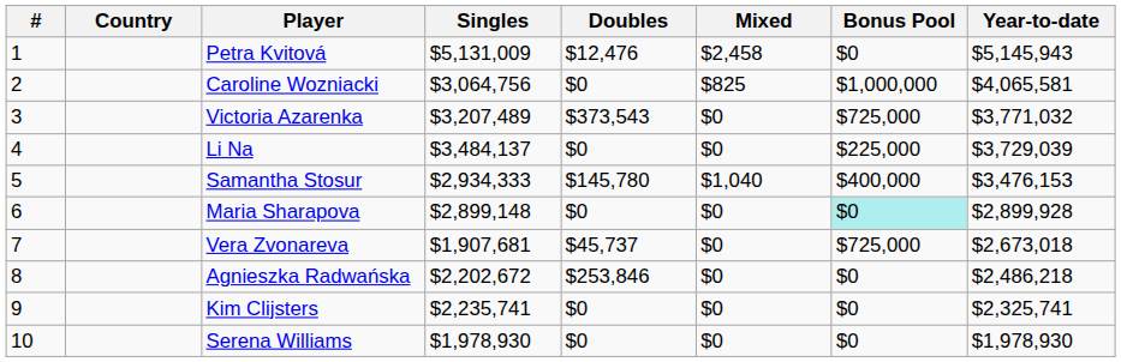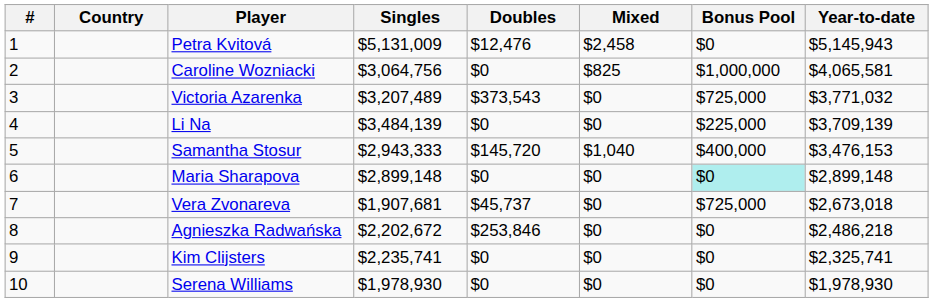Li Na | Singles: $3,484,137 -> $3,484,139
Li Na | Year-to-date: $3,729,039 -> $3,709,139
Samantha Stosur | Singles: $2,934,333 -> $2,943,333
Samantha Stosur | Doubles: $145,780 -> $145,720
Maria Sharapova | Year-to-date: $2,899,928 -> $2,899,148
